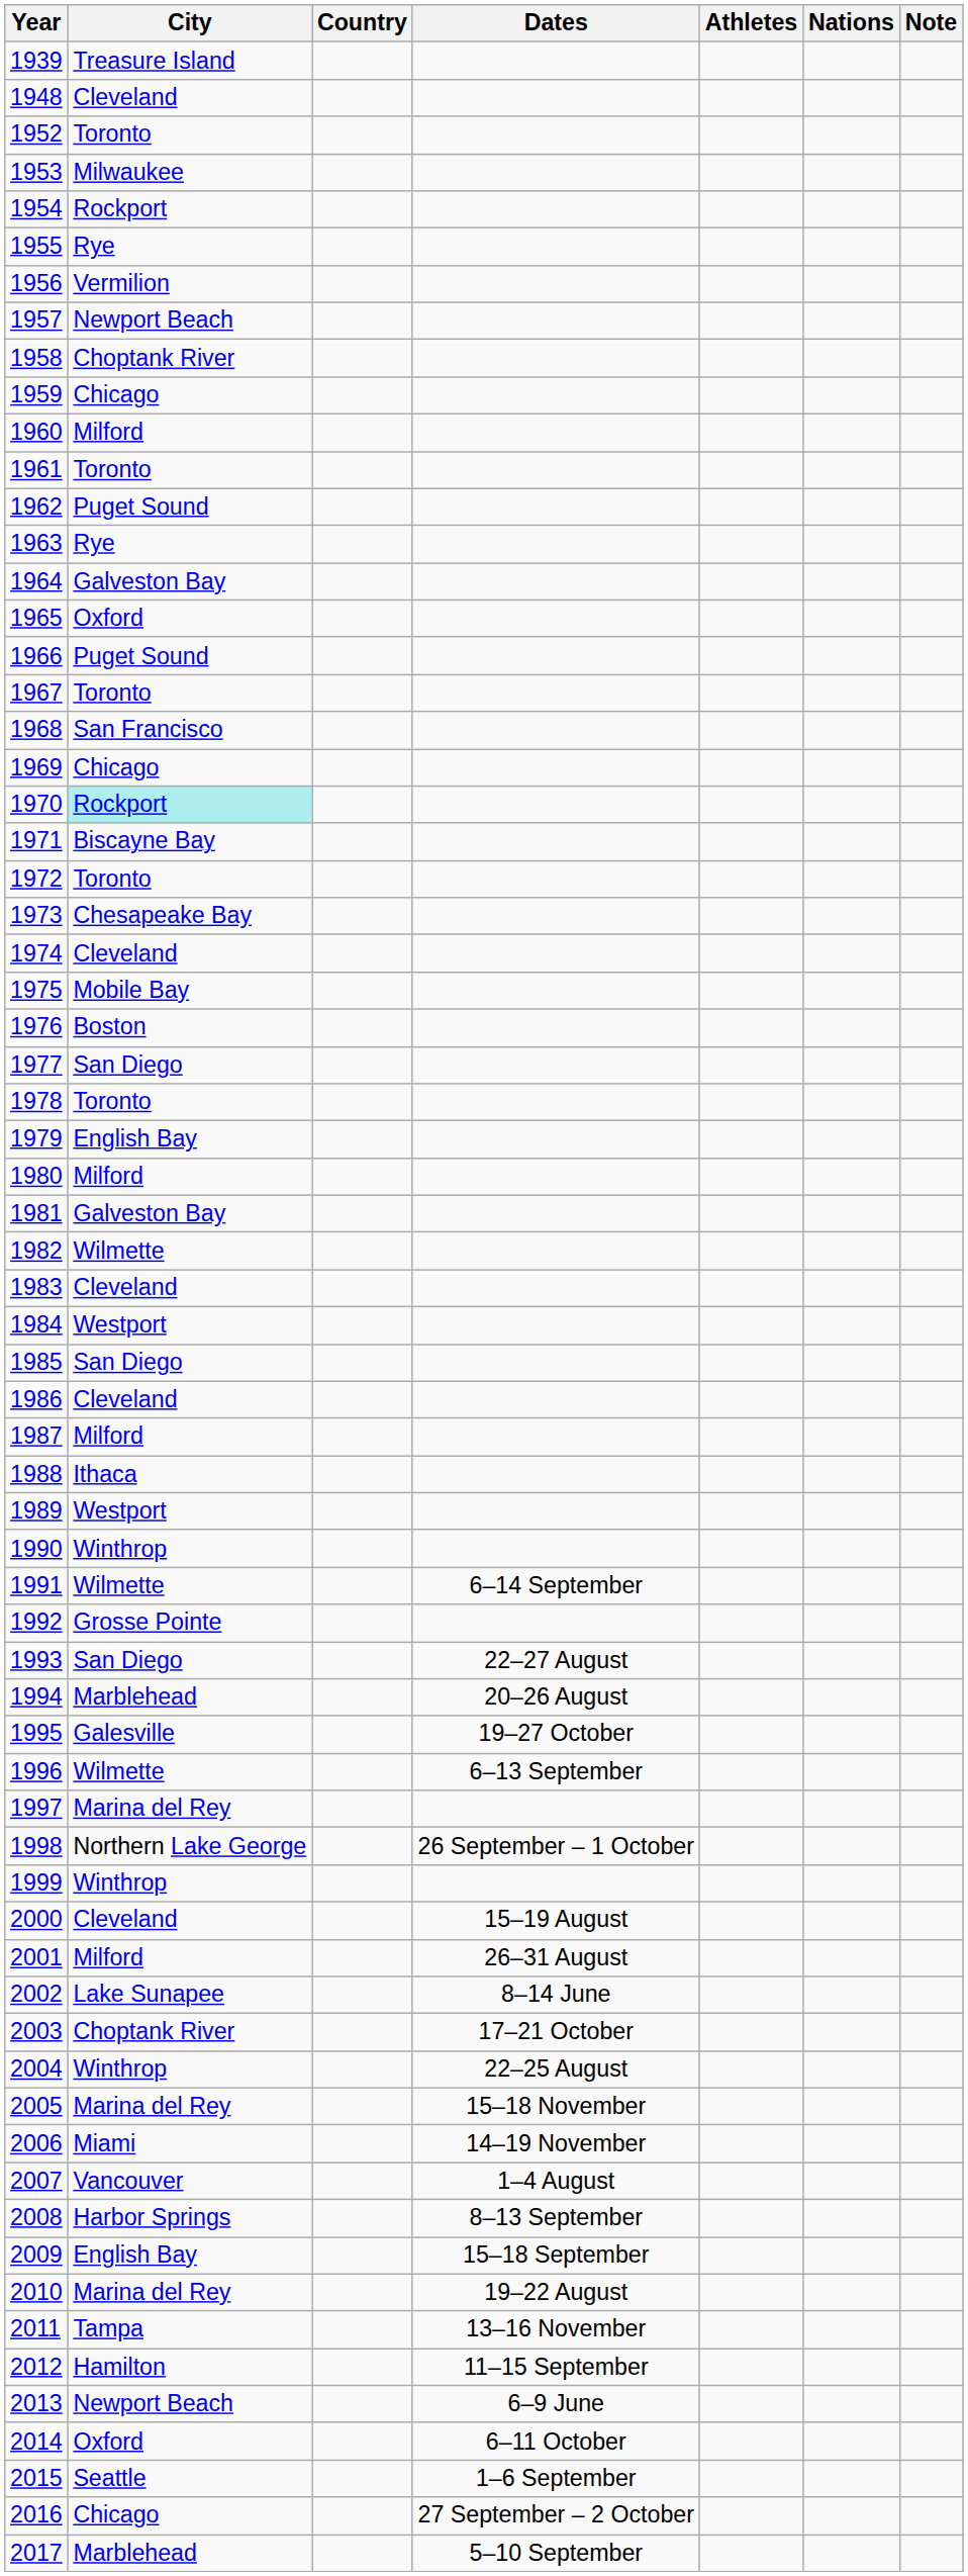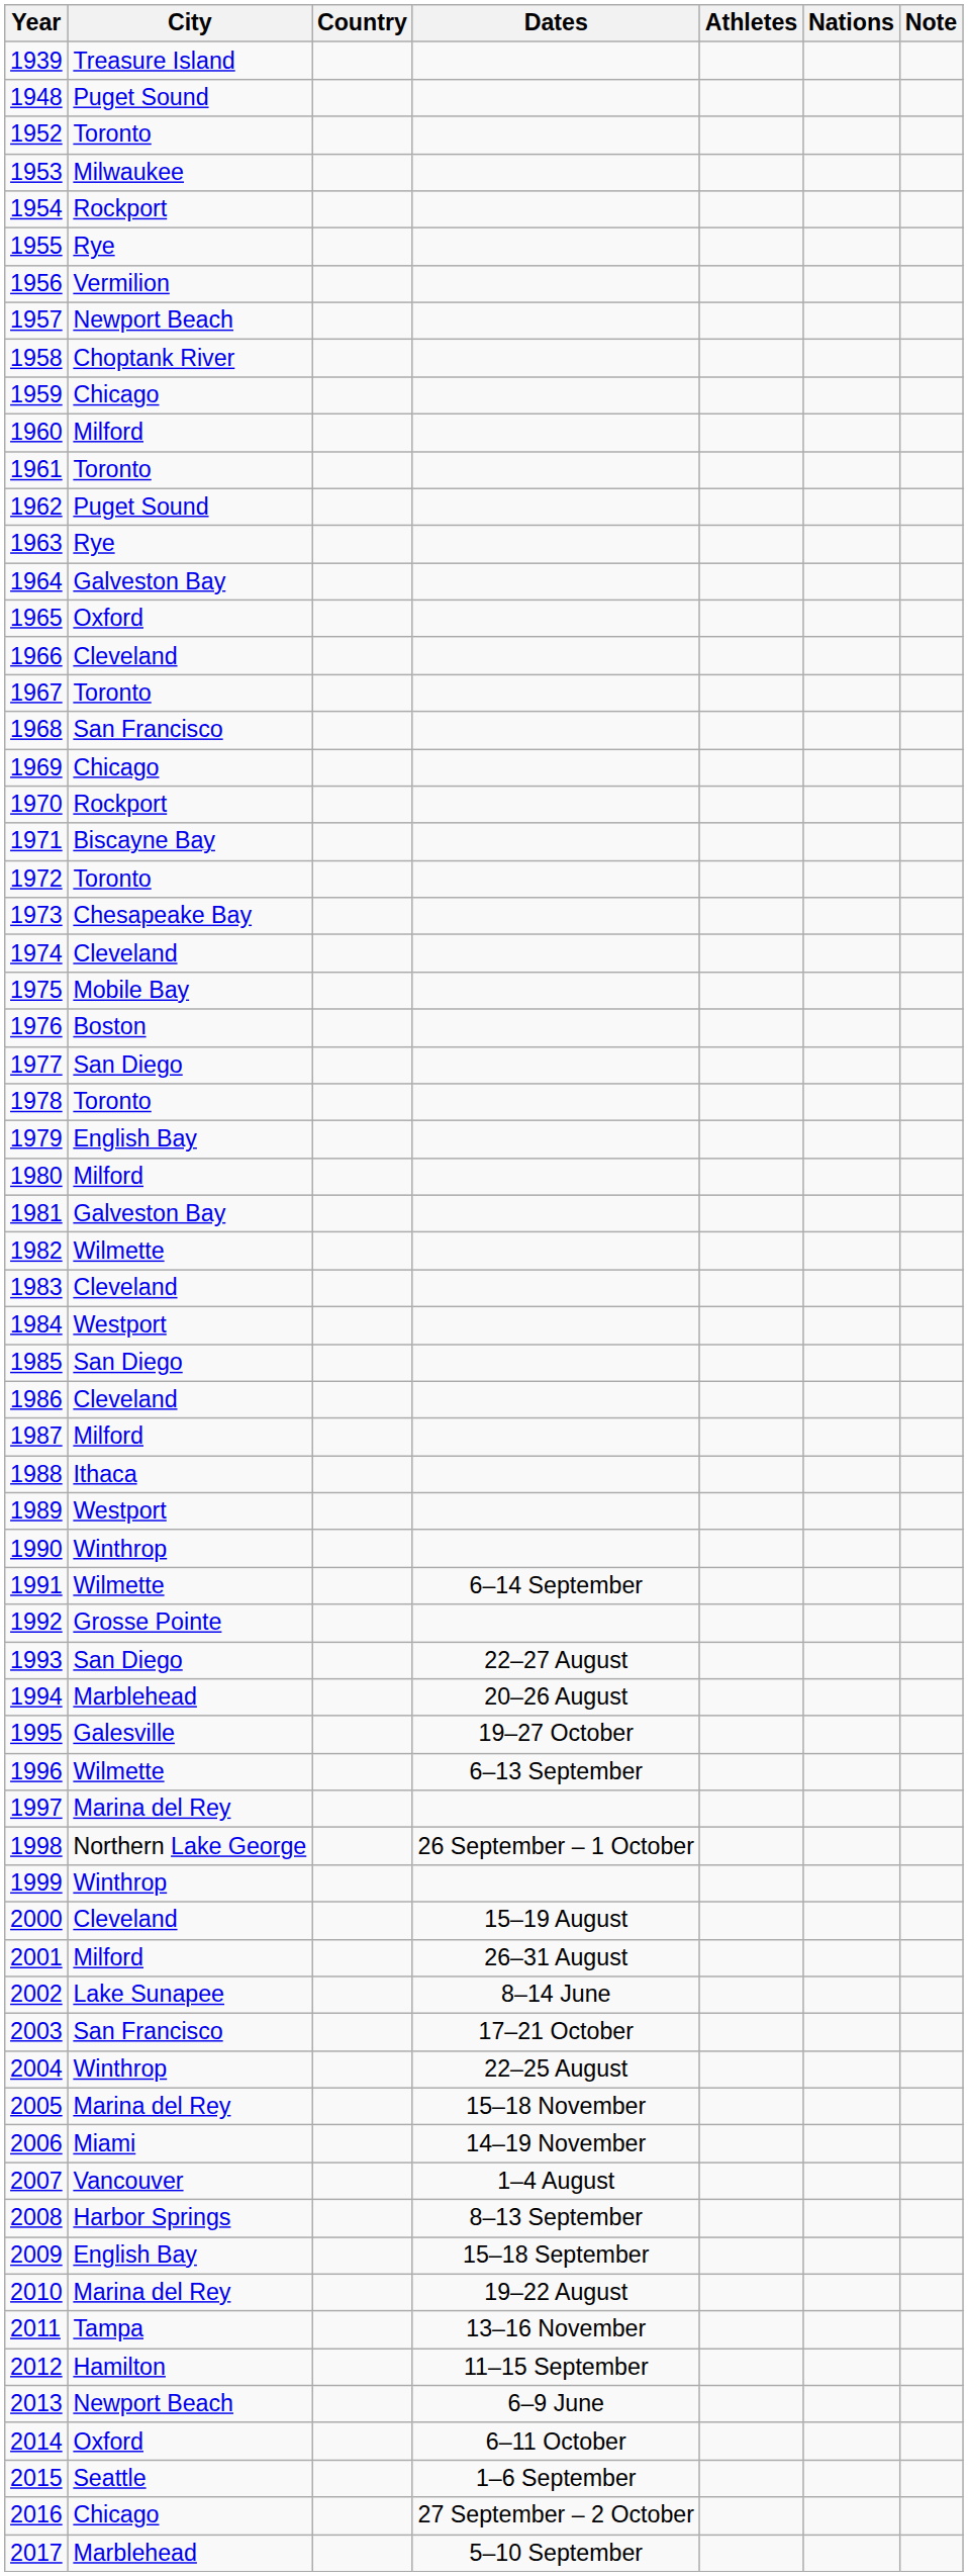1948 | City: Cleveland -> Puget Sound
1966 | City: Puget Sound -> Cleveland
1970 | City: paleturquoise background -> no background
2003 | City: Choptank River -> San Francisco
